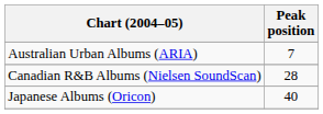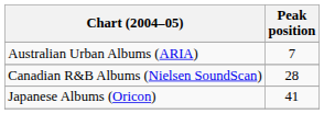Japanese Albums (Oricon) | Peak position: 40 -> 41
